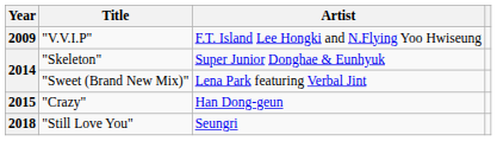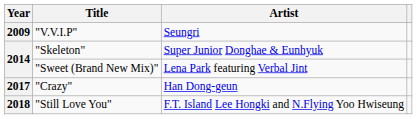"V.V.I.P" | Artist: F.T. Island Lee Hongki and N.Flying Yoo Hwiseung -> Seungri
"Crazy" | Year: 2015 -> 2017
"Still Love You" | Artist: Seungri -> F.T. Island Lee Hongki and N.Flying Yoo Hwiseung
